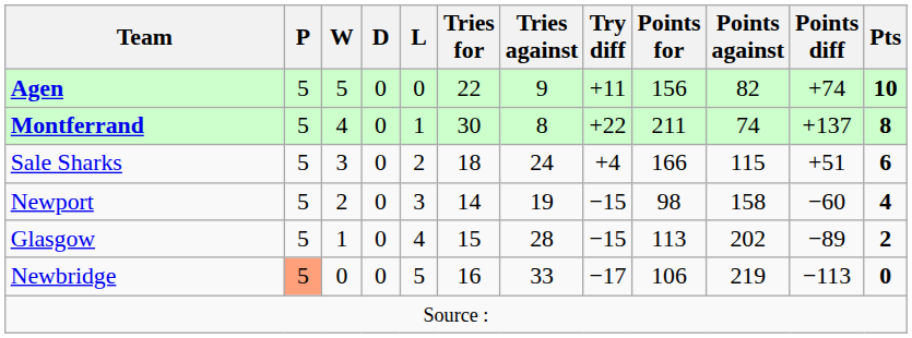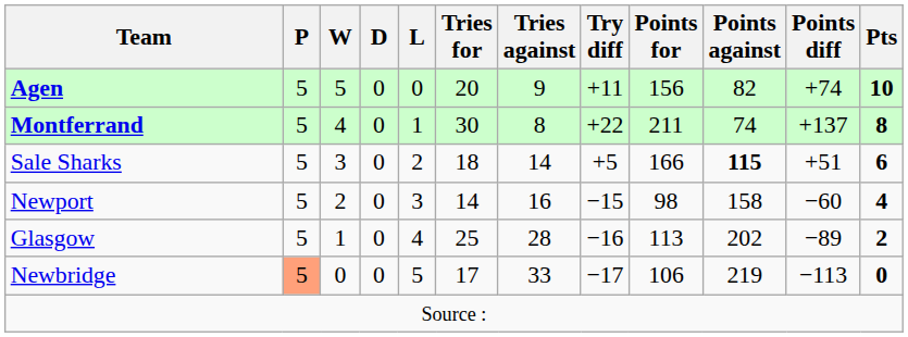Agen | Tries for: 22 -> 20
Sale Sharks | Tries against: 24 -> 14
Sale Sharks | Try diff: +4 -> +5
Sale Sharks | Points against: normal -> bold
Newport | Tries against: 19 -> 16
Glasgow | Tries for: 15 -> 25
Glasgow | Try diff: −15 -> −16
Newbridge | Tries for: 16 -> 17
